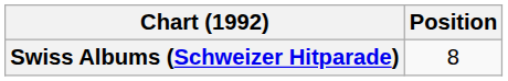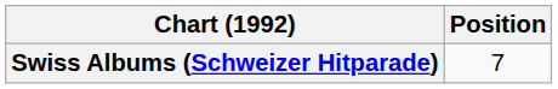Swiss Albums (Schweizer Hitparade) | Position: 8 -> 7
